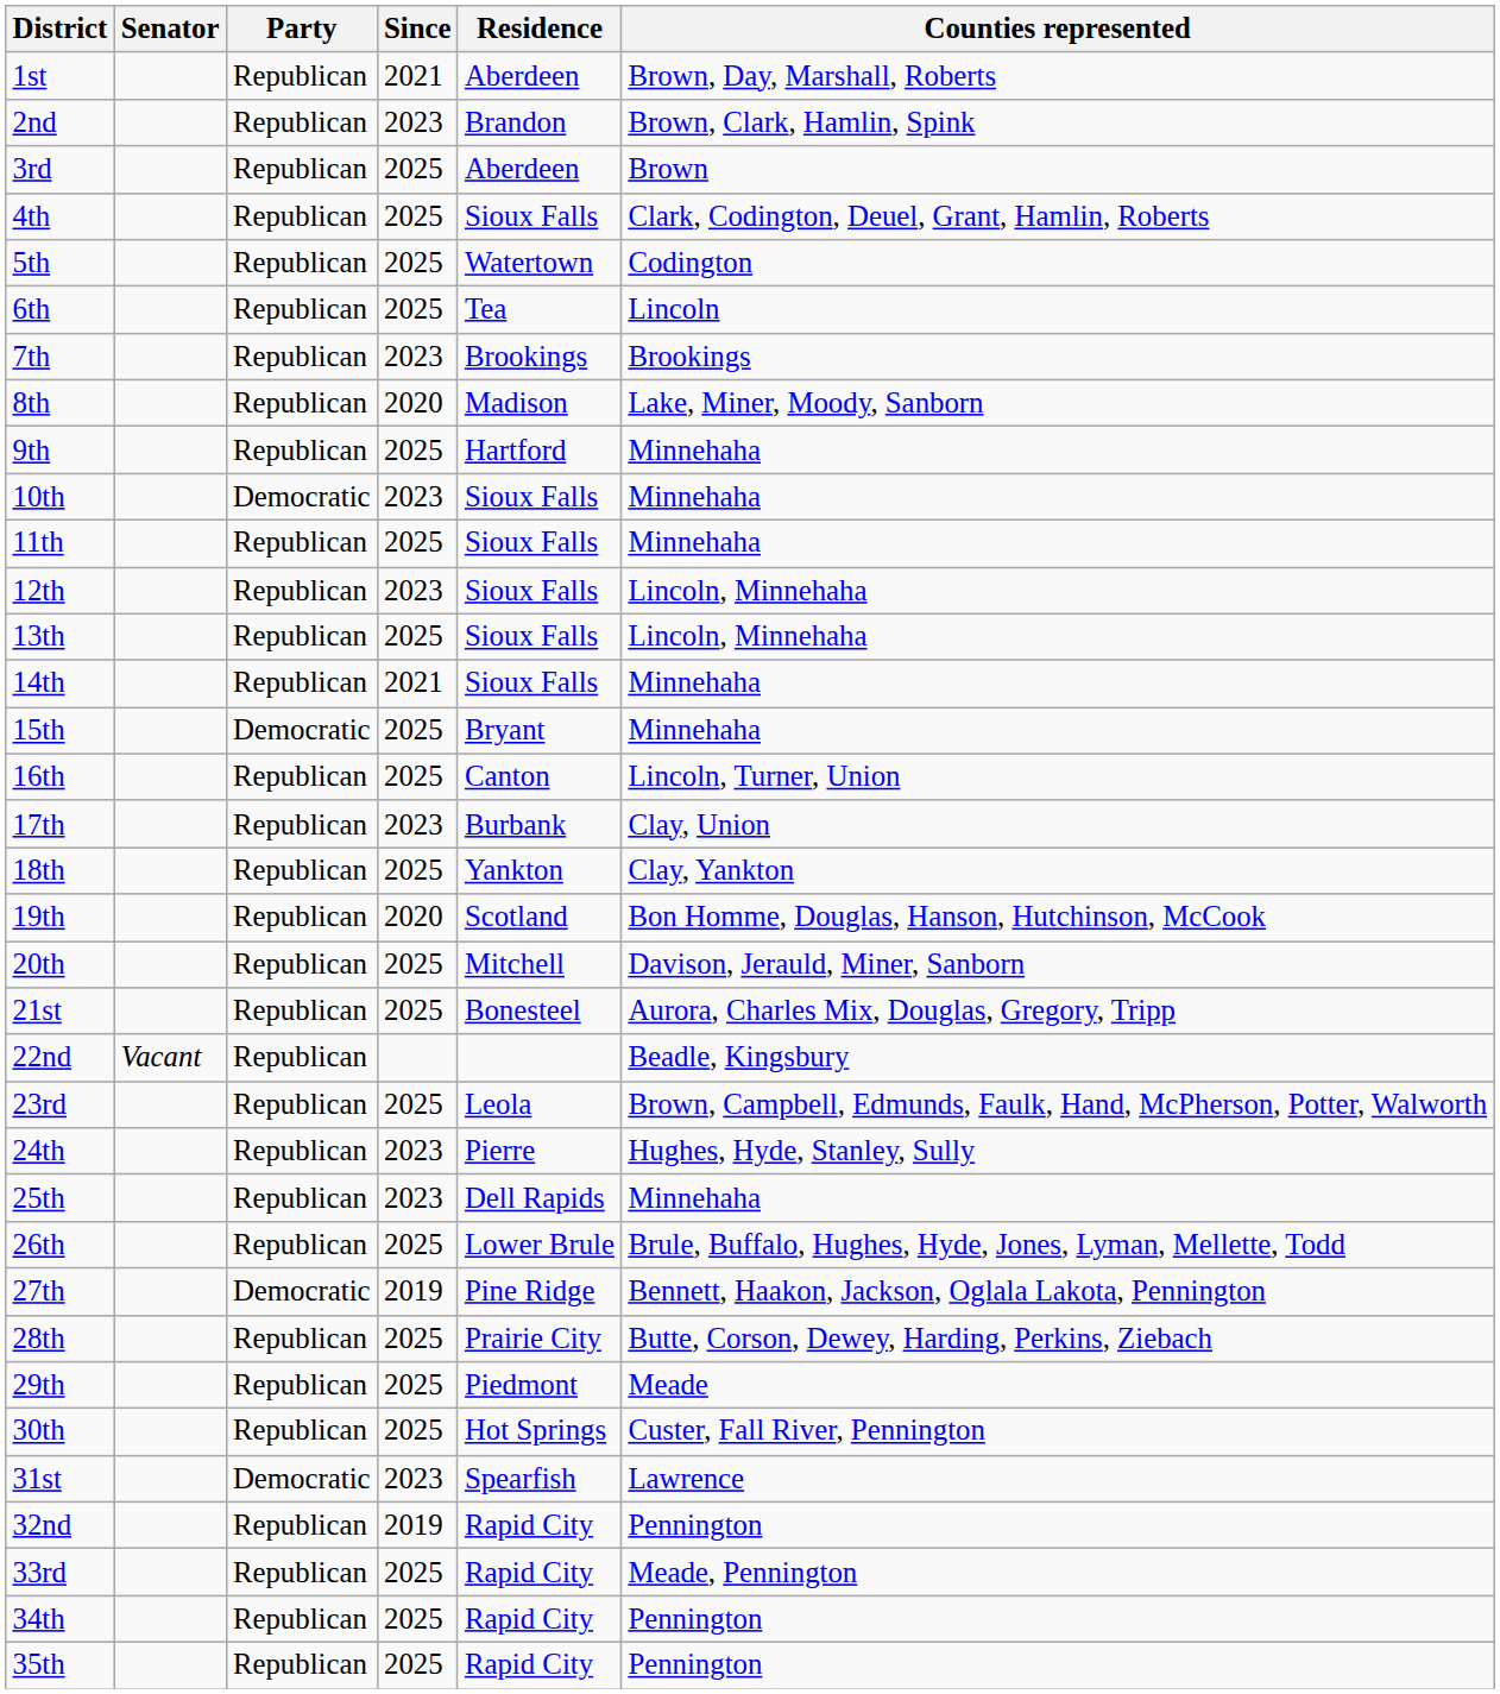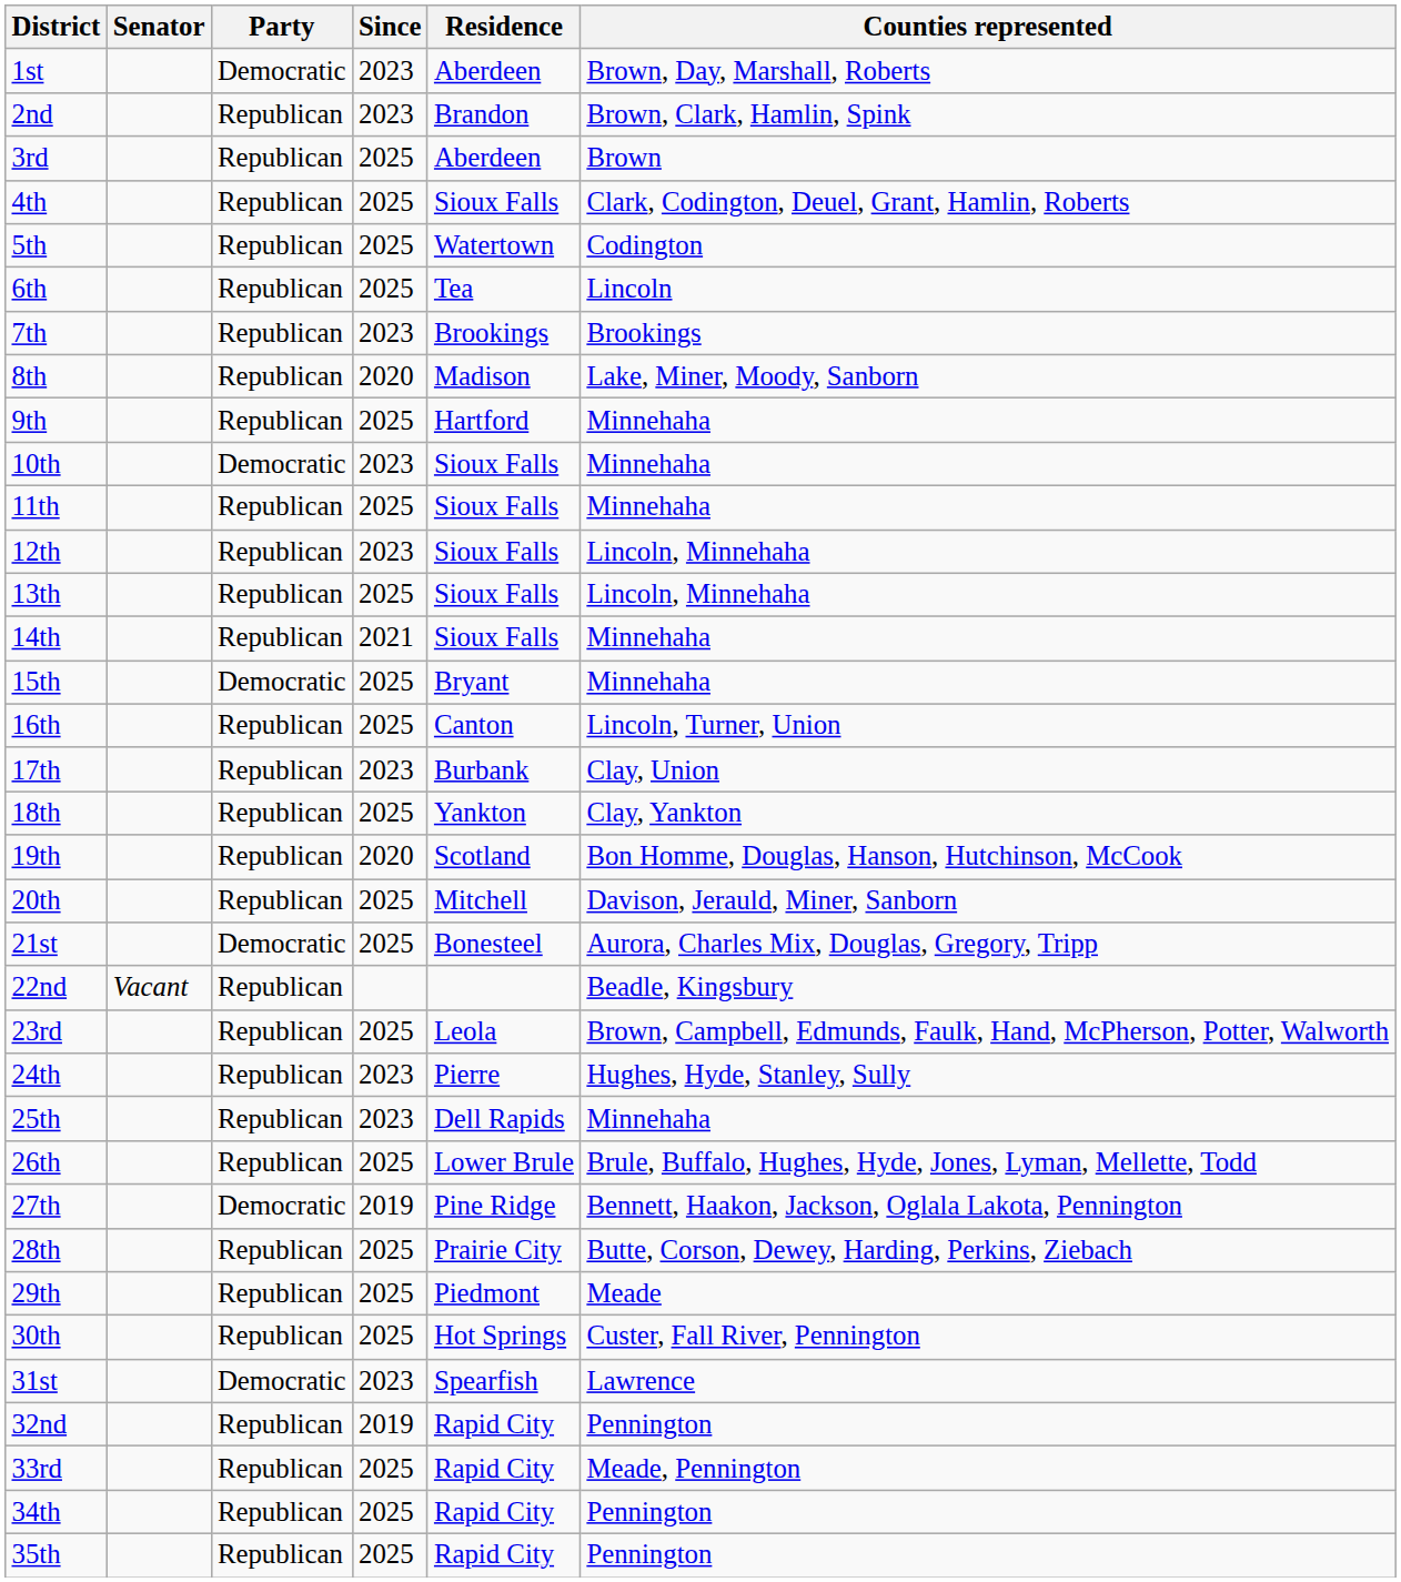1st | Party: Republican -> Democratic
1st | Since: 2021 -> 2023
21st | Party: Republican -> Democratic
